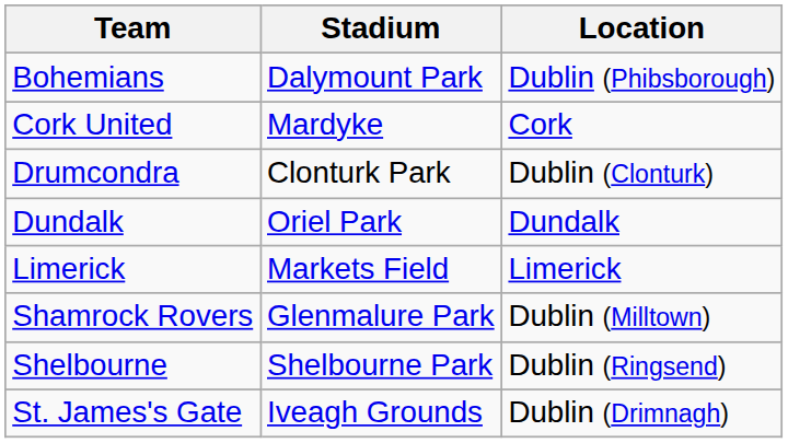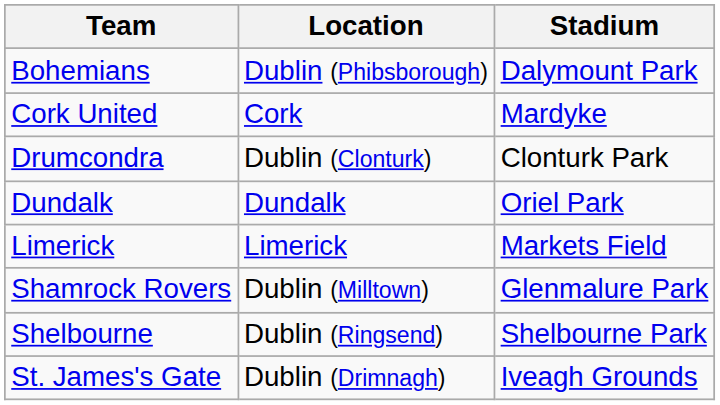columns swapped: Location <-> Stadium
